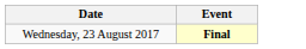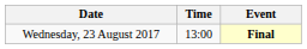+ column: Time | 13:00
